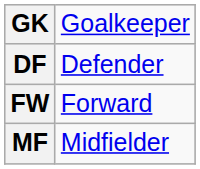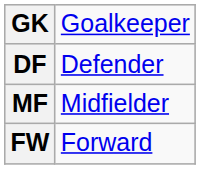rows swapped: MF <-> FW
